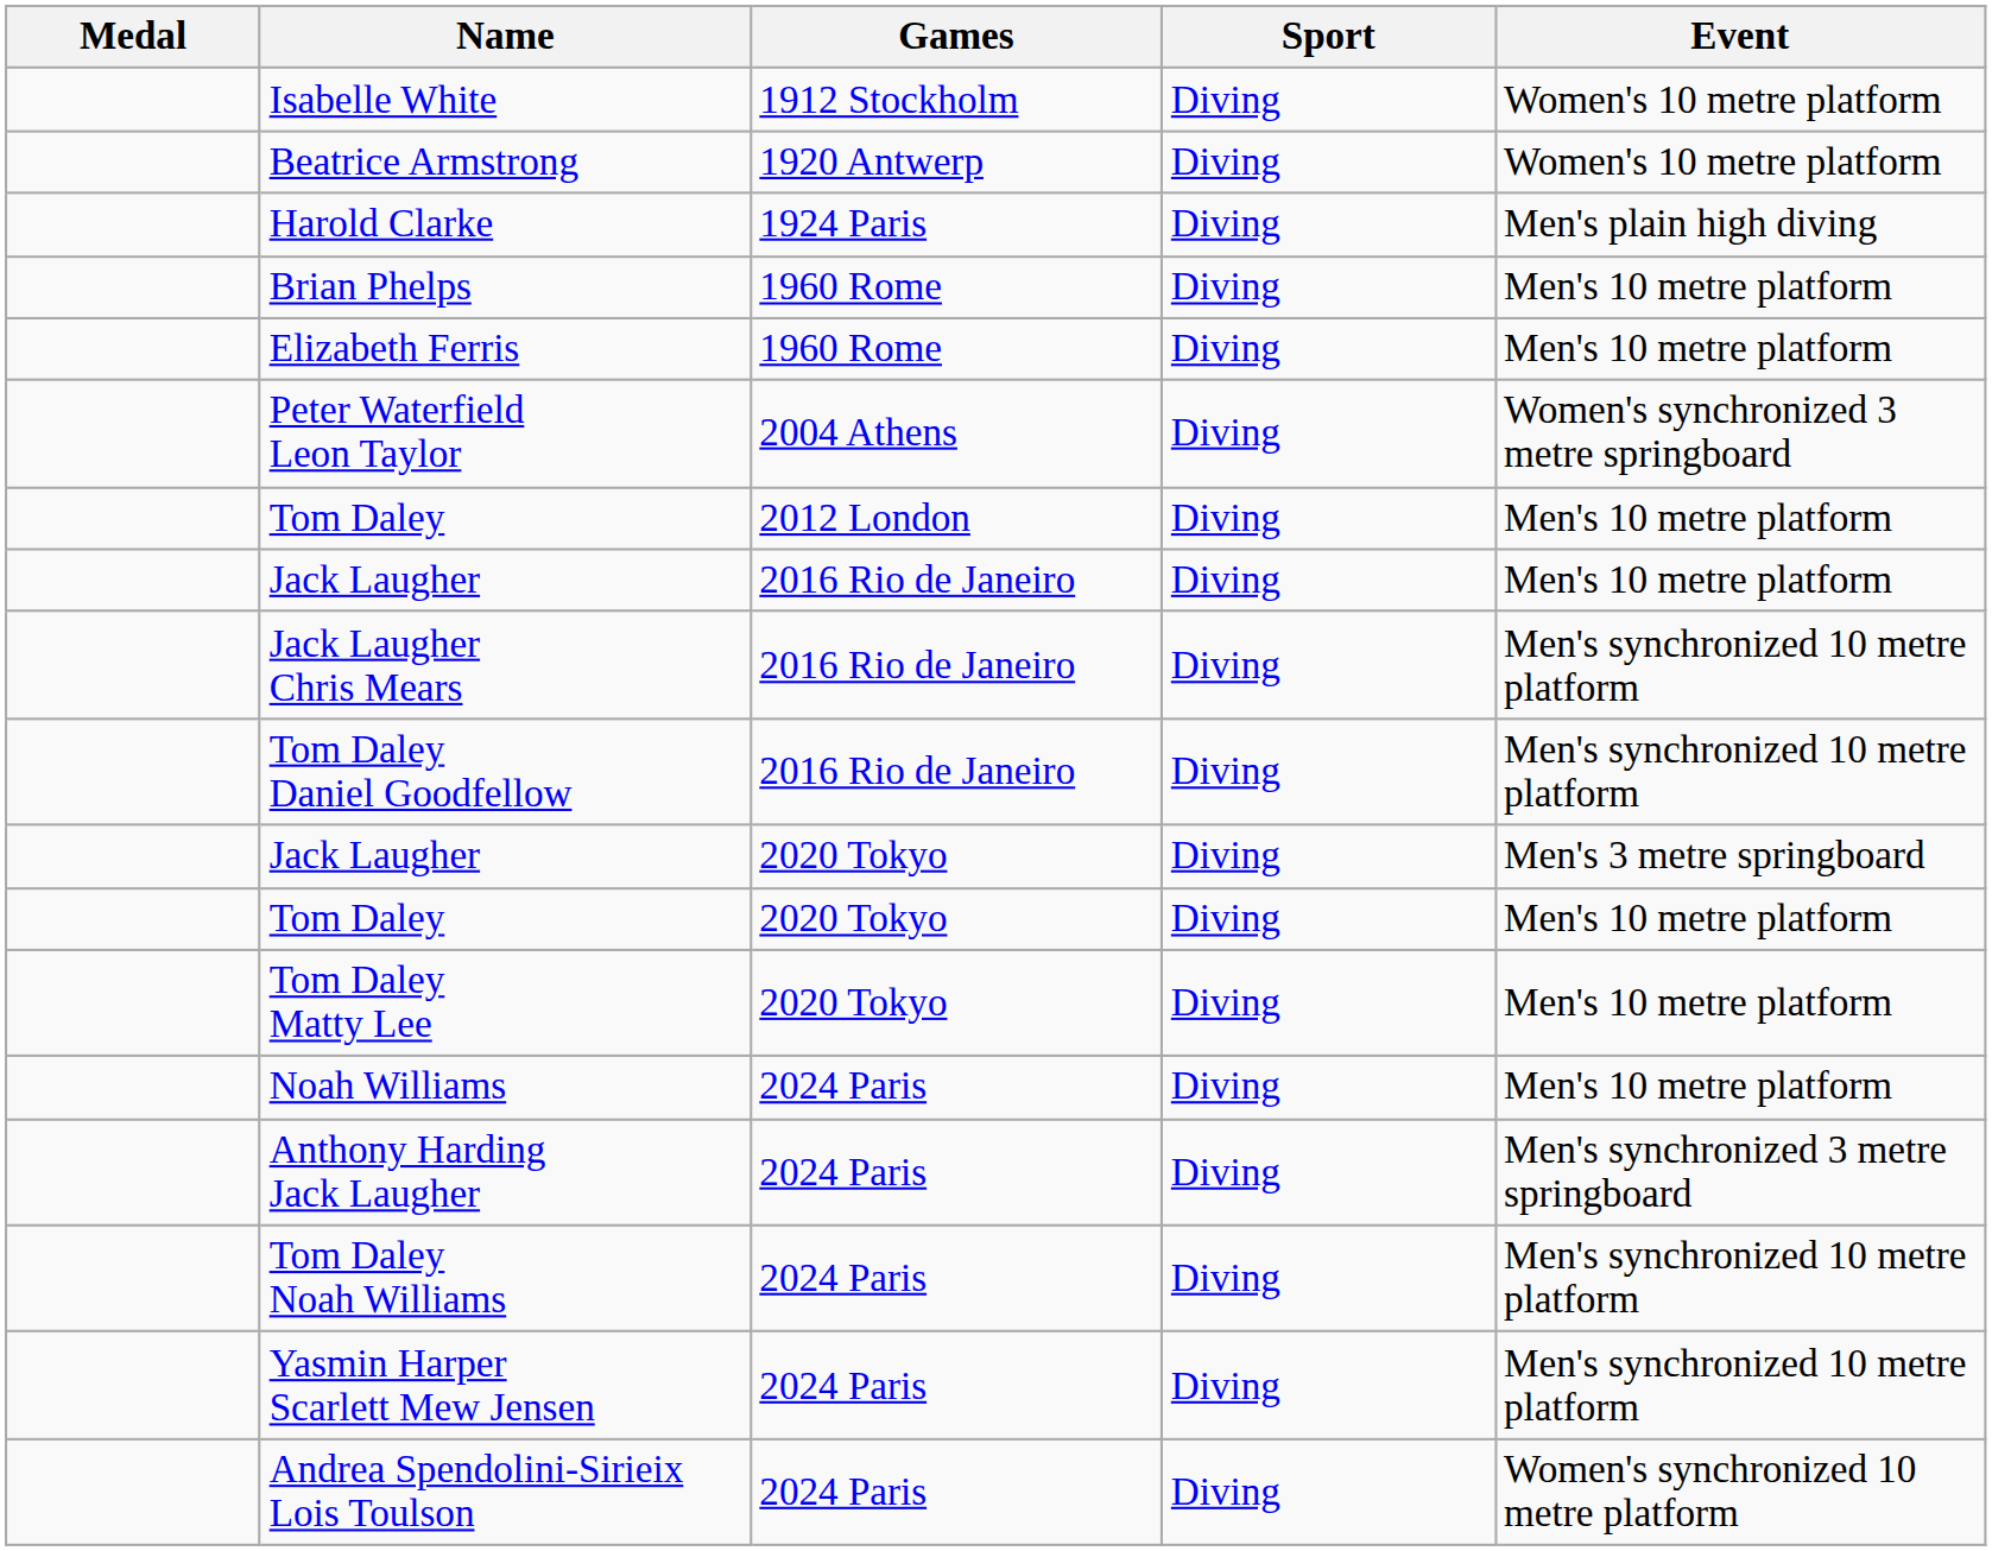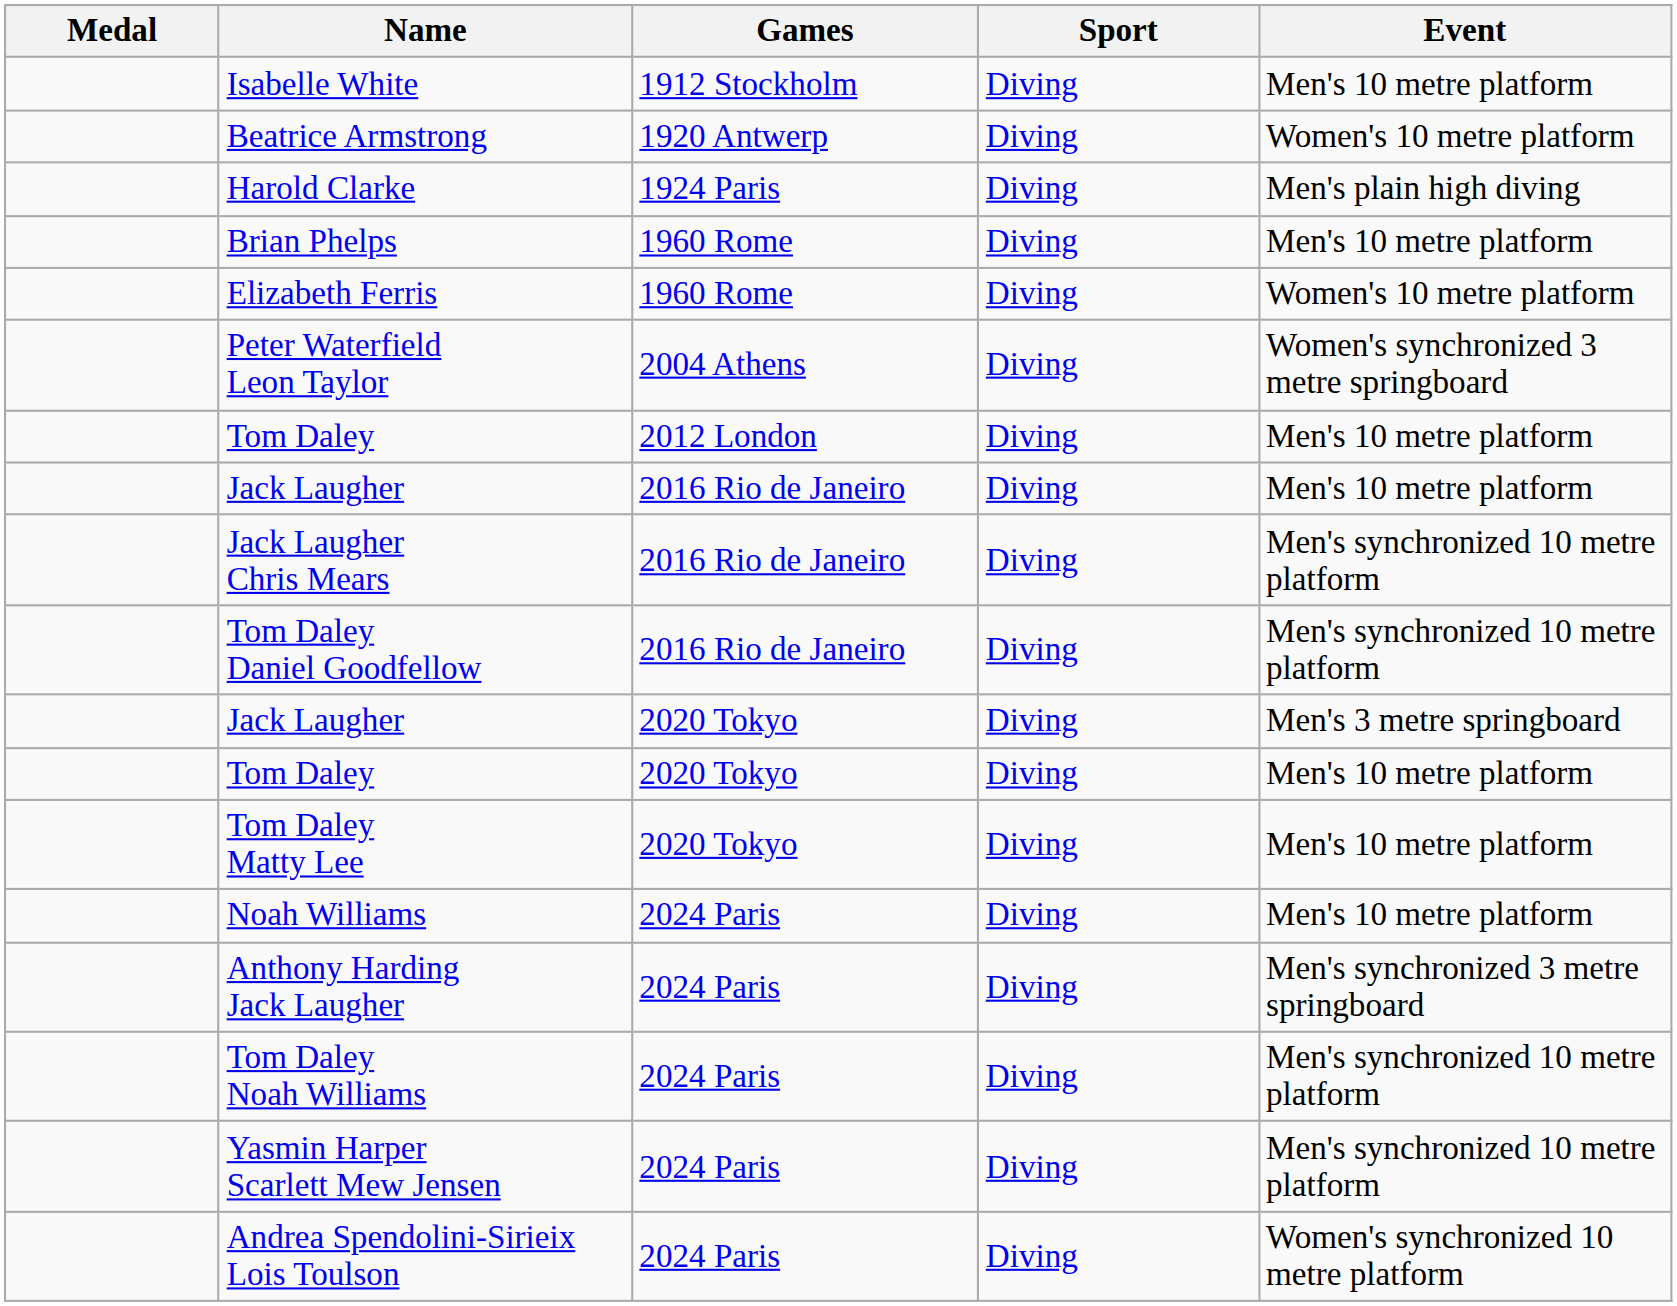Isabelle White | Event: Women's 10 metre platform -> Men's 10 metre platform
Elizabeth Ferris | Event: Men's 10 metre platform -> Women's 10 metre platform
